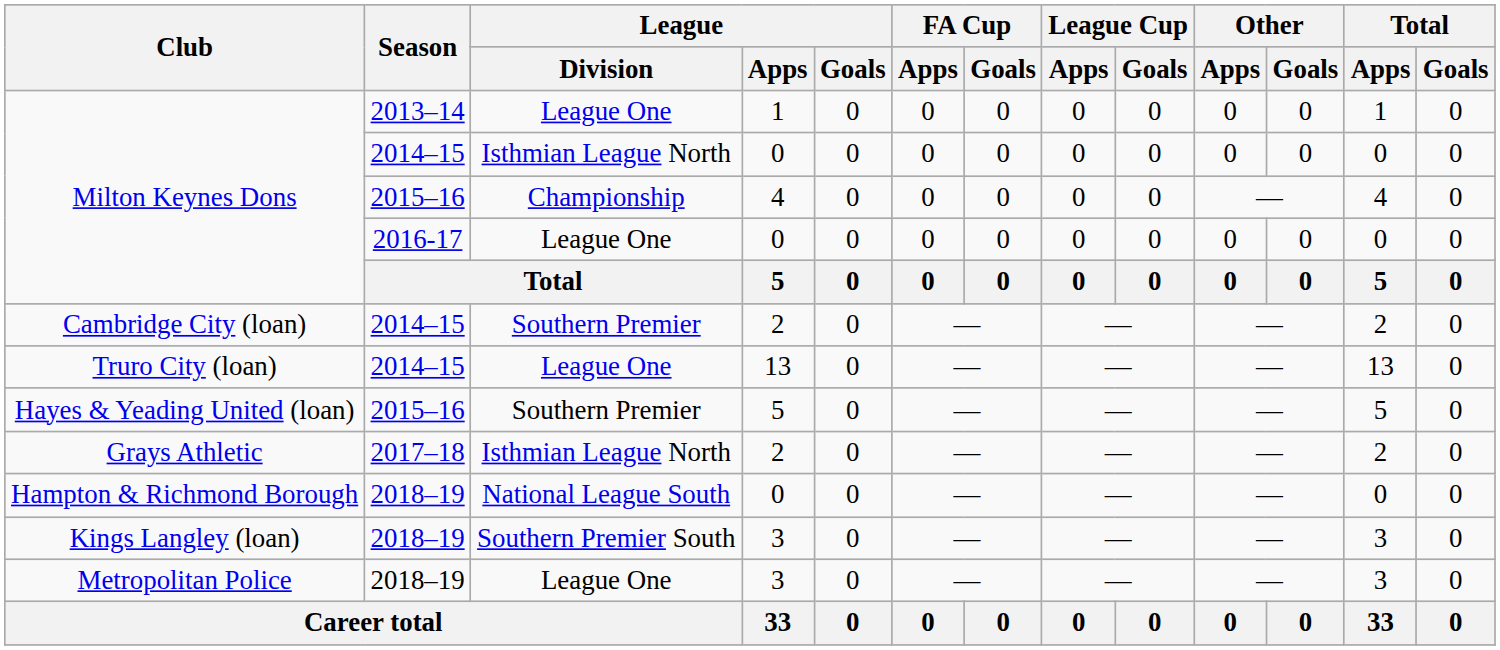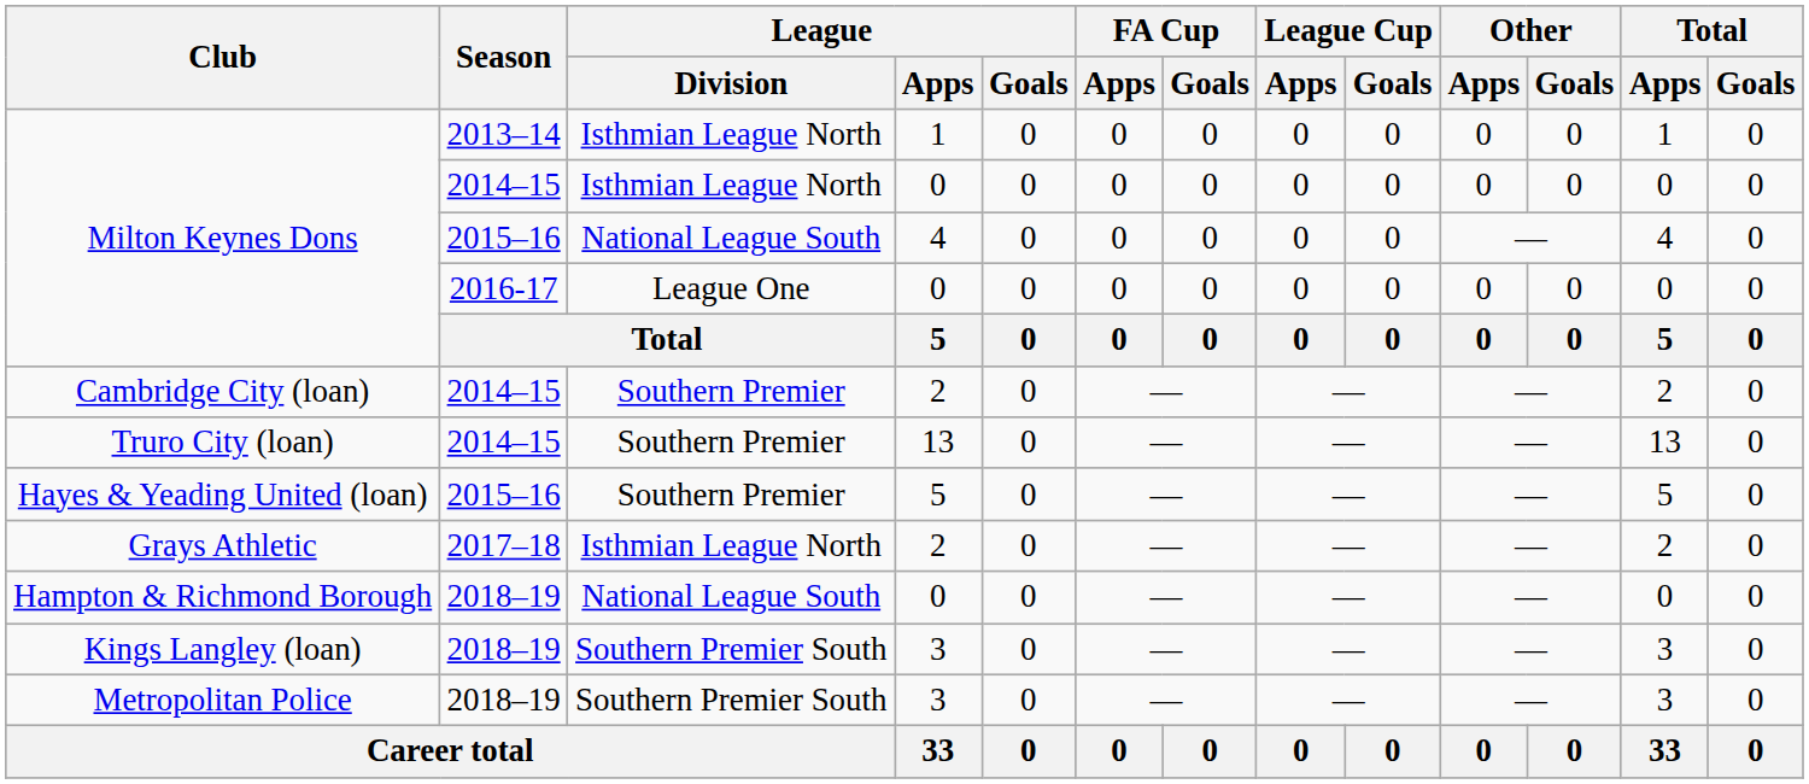Milton Keynes Dons / 2013–14 | League / Division: League One -> Isthmian League North
Milton Keynes Dons / 2015–16 | League / Division: Championship -> National League South
Truro City (loan) | League / Division: League One -> Southern Premier
Metropolitan Police | League / Division: League One -> Southern Premier South
